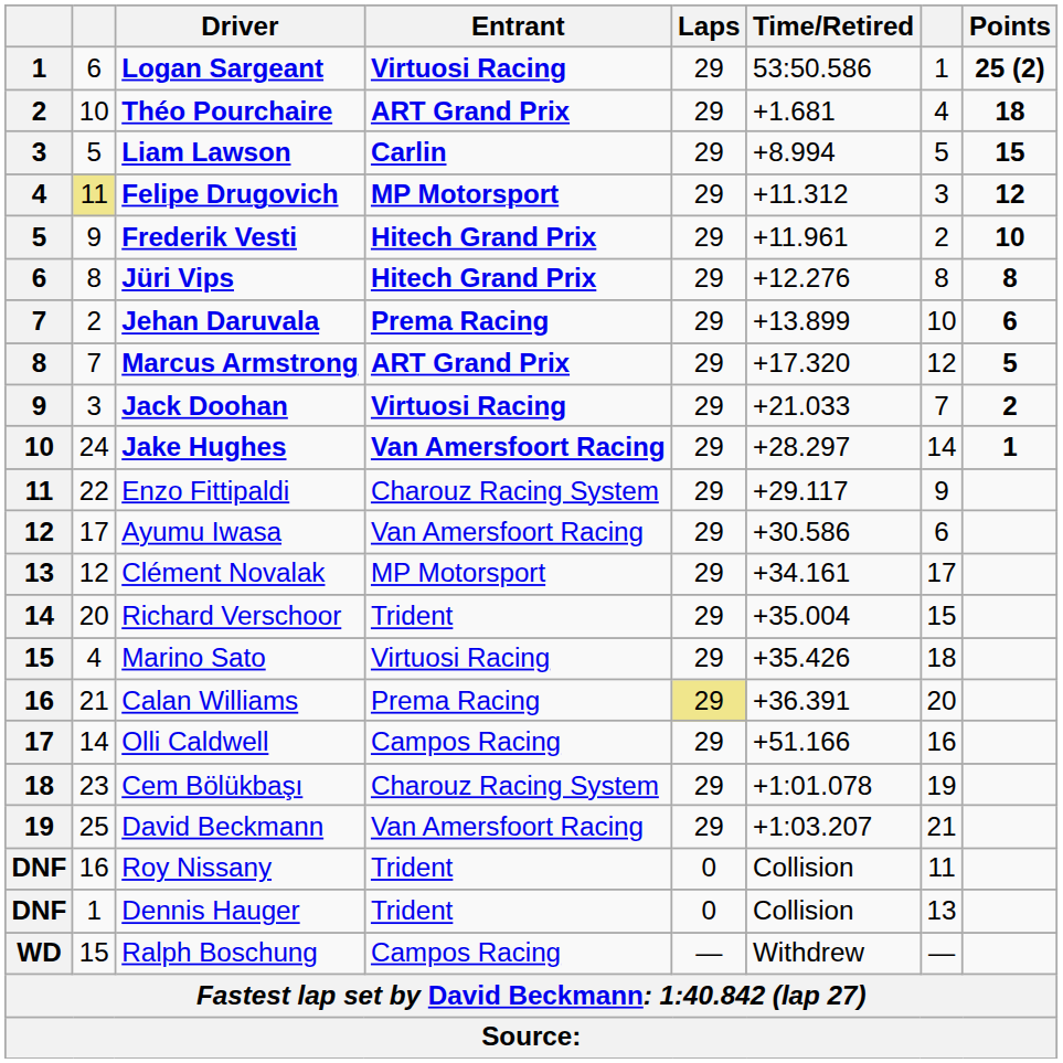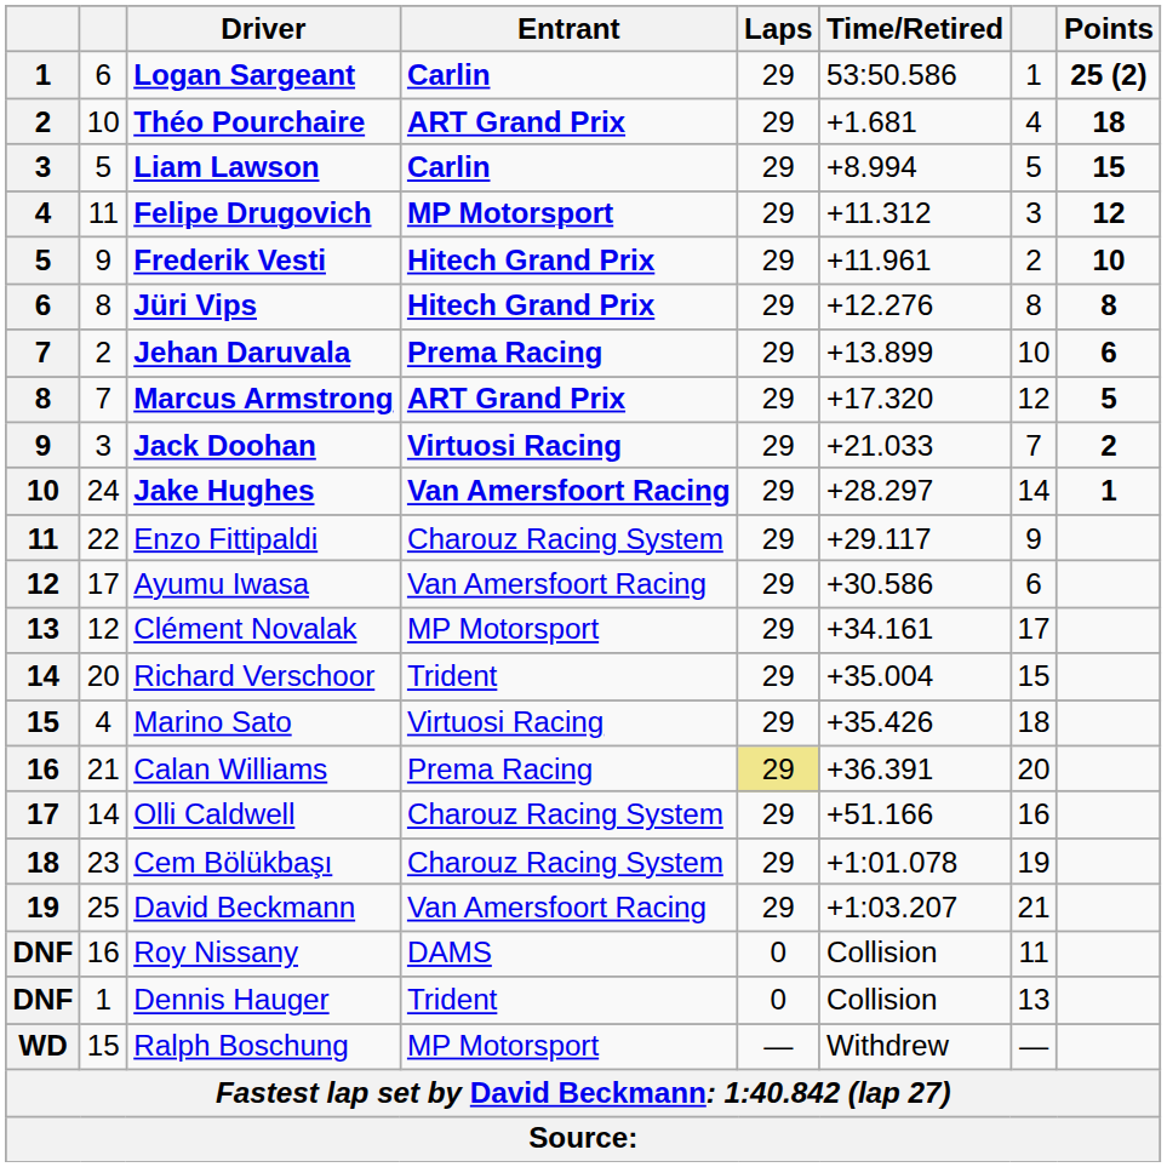Logan Sargeant | Entrant: Virtuosi Racing -> Carlin
Felipe Drugovich | column 2: khaki background -> no background
Olli Caldwell | Entrant: Campos Racing -> Charouz Racing System
Roy Nissany | Entrant: Trident -> DAMS
Ralph Boschung | Entrant: Campos Racing -> MP Motorsport
